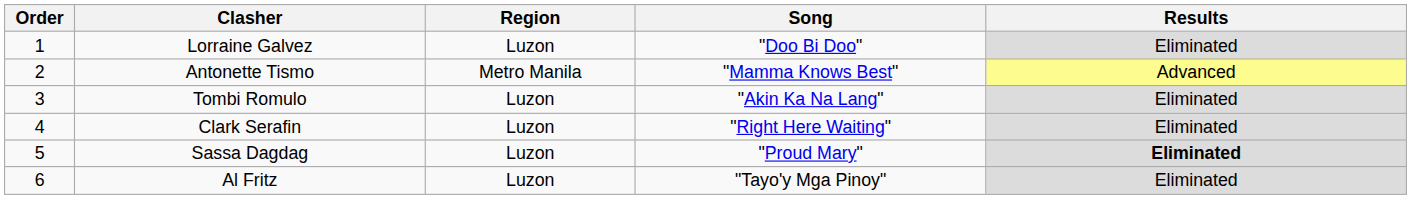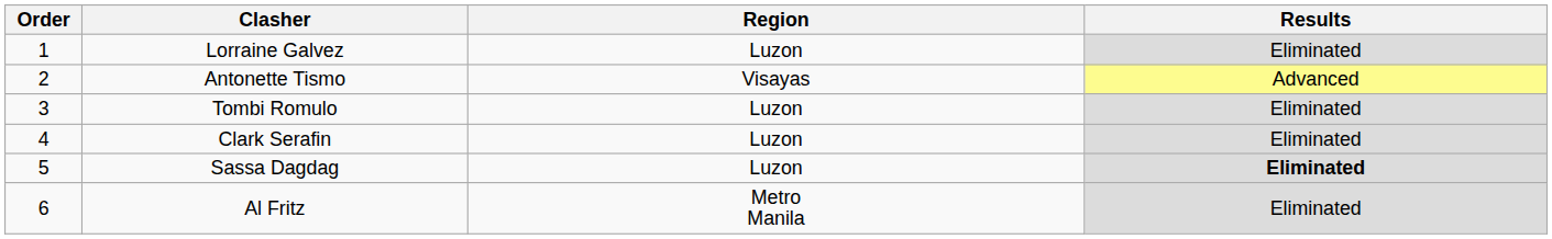- column: Song | "Doo Bi Doo" | "Mamma Knows Best" | "Akin Ka Na Lang" | "Right Here Waiting" | "Proud Mary" | "Tayo'y Mga Pinoy"
Antonette Tismo | Region: Metro Manila -> Visayas
Al Fritz | Region: Luzon -> Metro Manila
